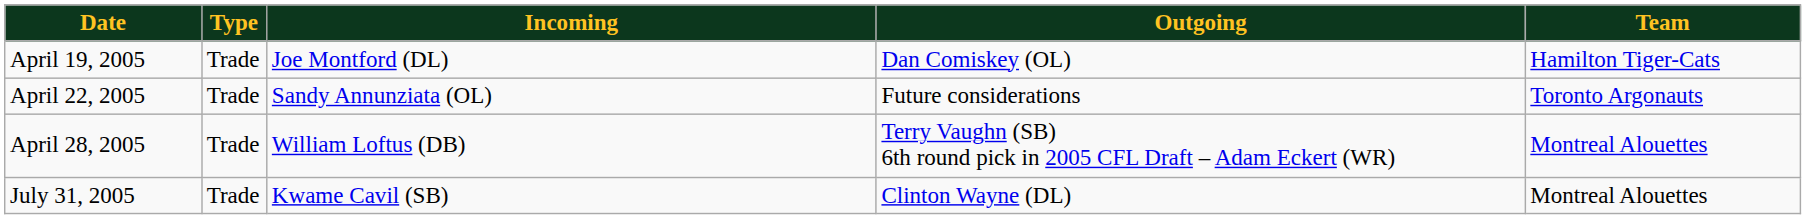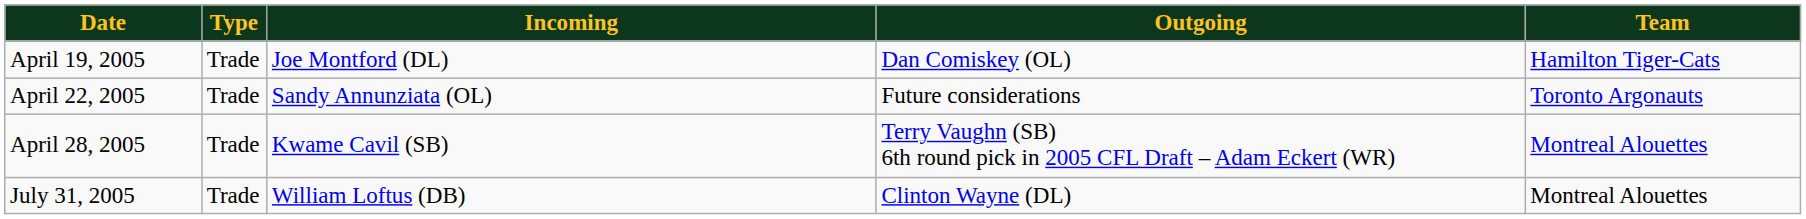April 28, 2005 | Incoming: William Loftus (DB) -> Kwame Cavil (SB)
July 31, 2005 | Incoming: Kwame Cavil (SB) -> William Loftus (DB)
